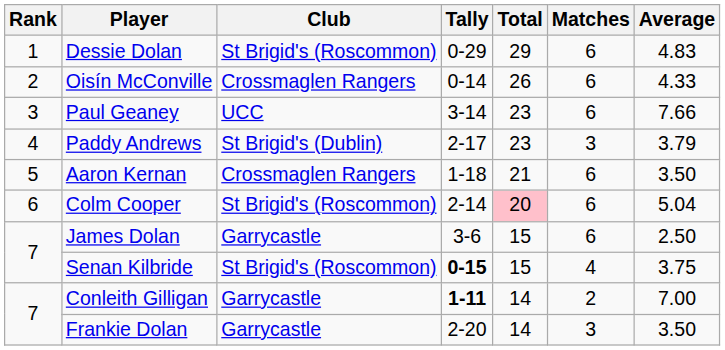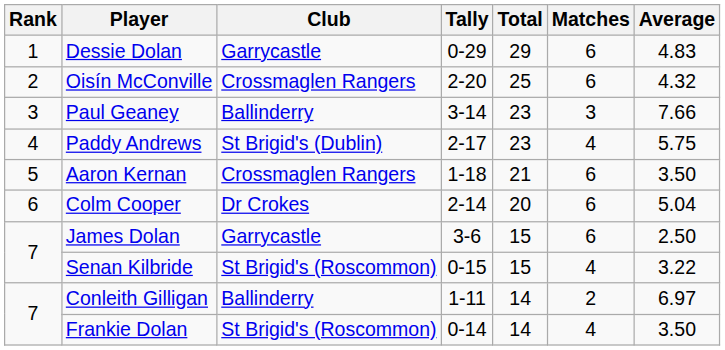Dessie Dolan | Club: St Brigid's (Roscommon) -> Garrycastle
Oisín McConville | Tally: 0-14 -> 2-20
Oisín McConville | Total: 26 -> 25
Oisín McConville | Average: 4.33 -> 4.32
Paul Geaney | Club: UCC -> Ballinderry
Paul Geaney | Matches: 6 -> 3
Paddy Andrews | Matches: 3 -> 4
Paddy Andrews | Average: 3.79 -> 5.75
Colm Cooper | Club: St Brigid's (Roscommon) -> Dr Crokes
Colm Cooper | Total: pink background -> no background
Senan Kilbride | Tally: bold -> normal
Senan Kilbride | Average: 3.75 -> 3.22
Conleith Gilligan | Club: Garrycastle -> Ballinderry
Conleith Gilligan | Tally: bold -> normal
Conleith Gilligan | Average: 7.00 -> 6.97
Frankie Dolan | Club: Garrycastle -> St Brigid's (Roscommon)
Frankie Dolan | Tally: 2-20 -> 0-14
Frankie Dolan | Matches: 3 -> 4
